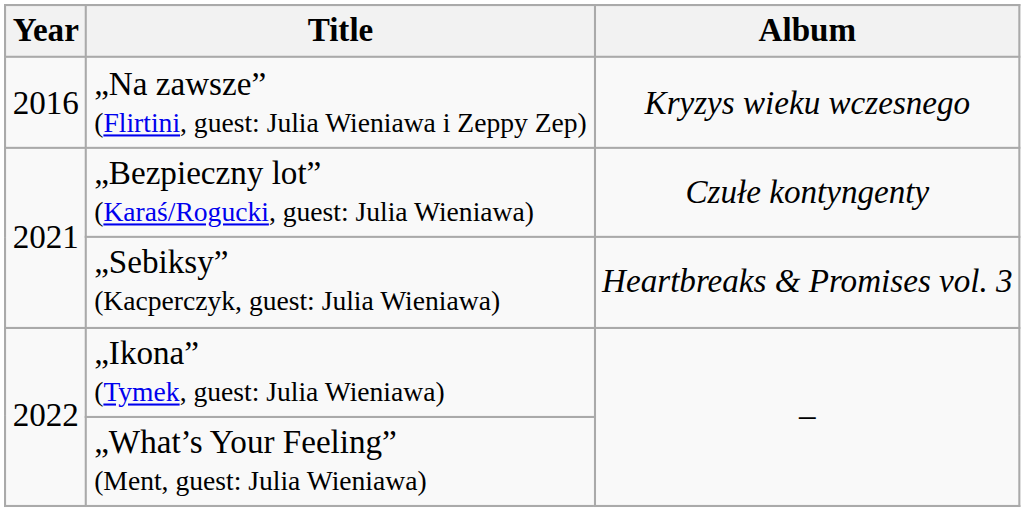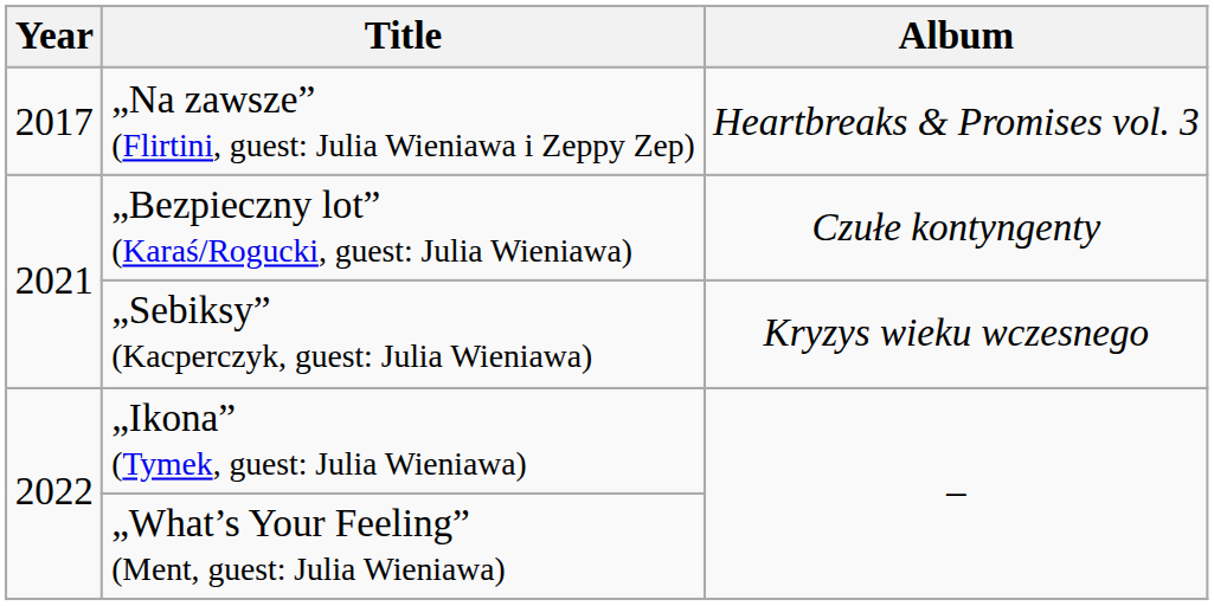„Na zawsze” (Flirtini, guest: Julia Wieniawa i Zeppy Zep) | Year: 2016 -> 2017
„Na zawsze” (Flirtini, guest: Julia Wieniawa i Zeppy Zep) | Album: Kryzys wieku wczesnego -> Heartbreaks & Promises vol. 3
„Sebiksy” (Kacperczyk, guest: Julia Wieniawa) | Album: Heartbreaks & Promises vol. 3 -> Kryzys wieku wczesnego
